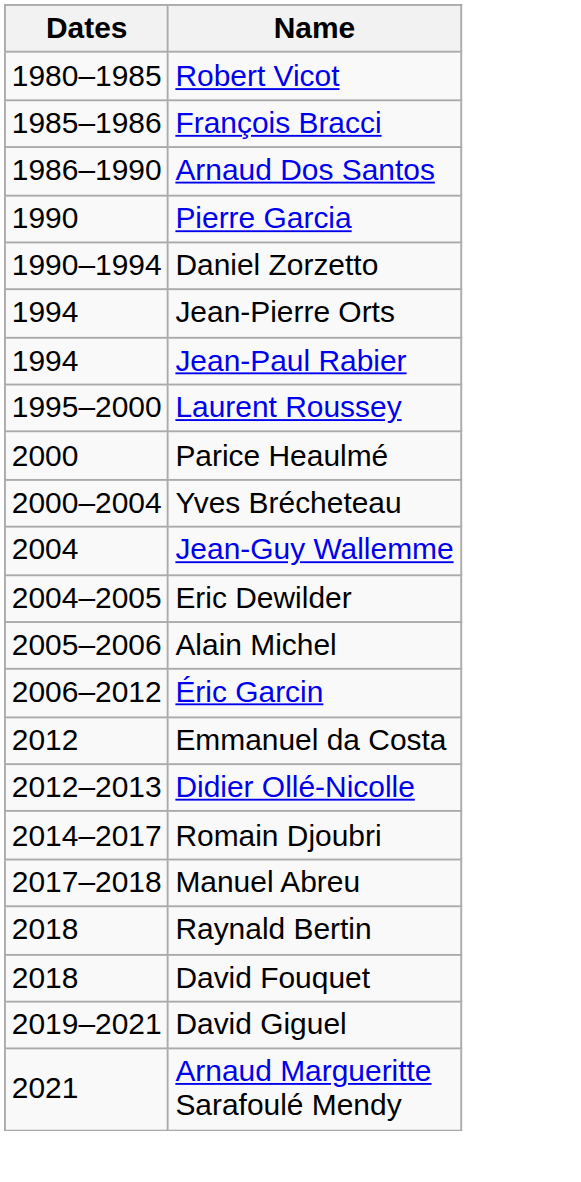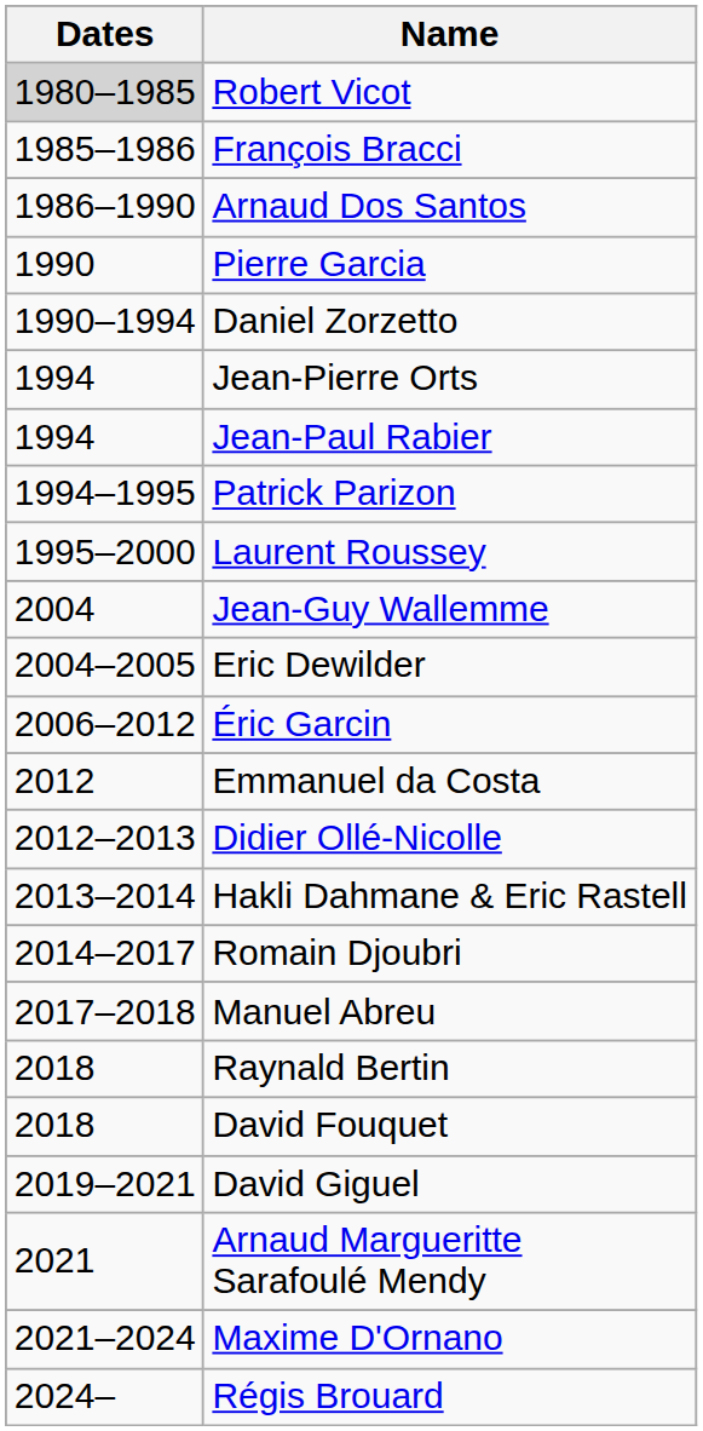Robert Vicot | Dates: no background -> lightgrey background
+ row: 1994–1995 | Patrick Parizon
- row: 2000 | Parice Heaulmé
- row: 2000–2004 | Yves Brécheteau
- row: 2005–2006 | Alain Michel
+ row: 2013–2014 | Hakli Dahmane & Eric Rastell
+ row: 2021–2024 | Maxime D'Ornano
+ row: 2024– | Régis Brouard
